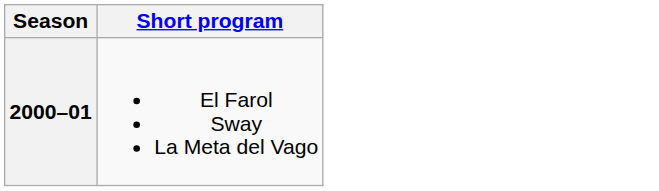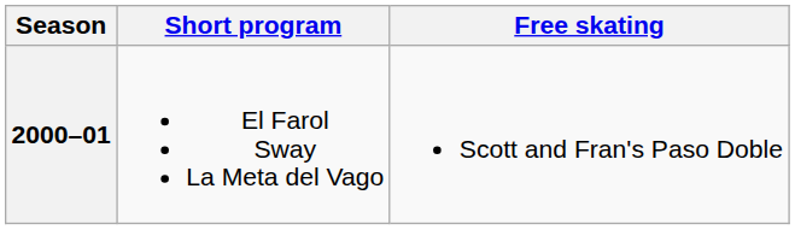+ column: Free skating | Scott and Fran's Paso Doble
